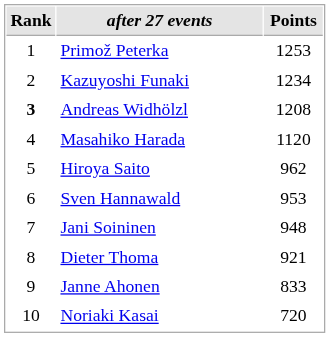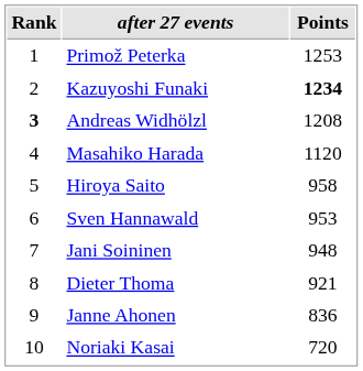Kazuyoshi Funaki | Points: normal -> bold
Hiroya Saito | Points: 962 -> 958
Janne Ahonen | Points: 833 -> 836
